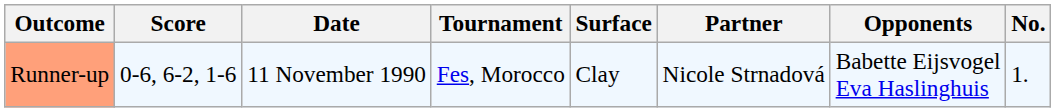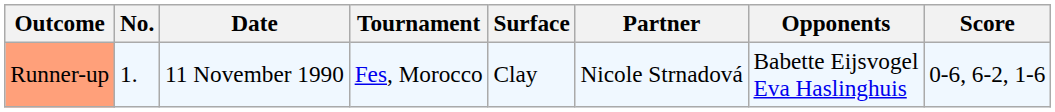columns swapped: No. <-> Score
